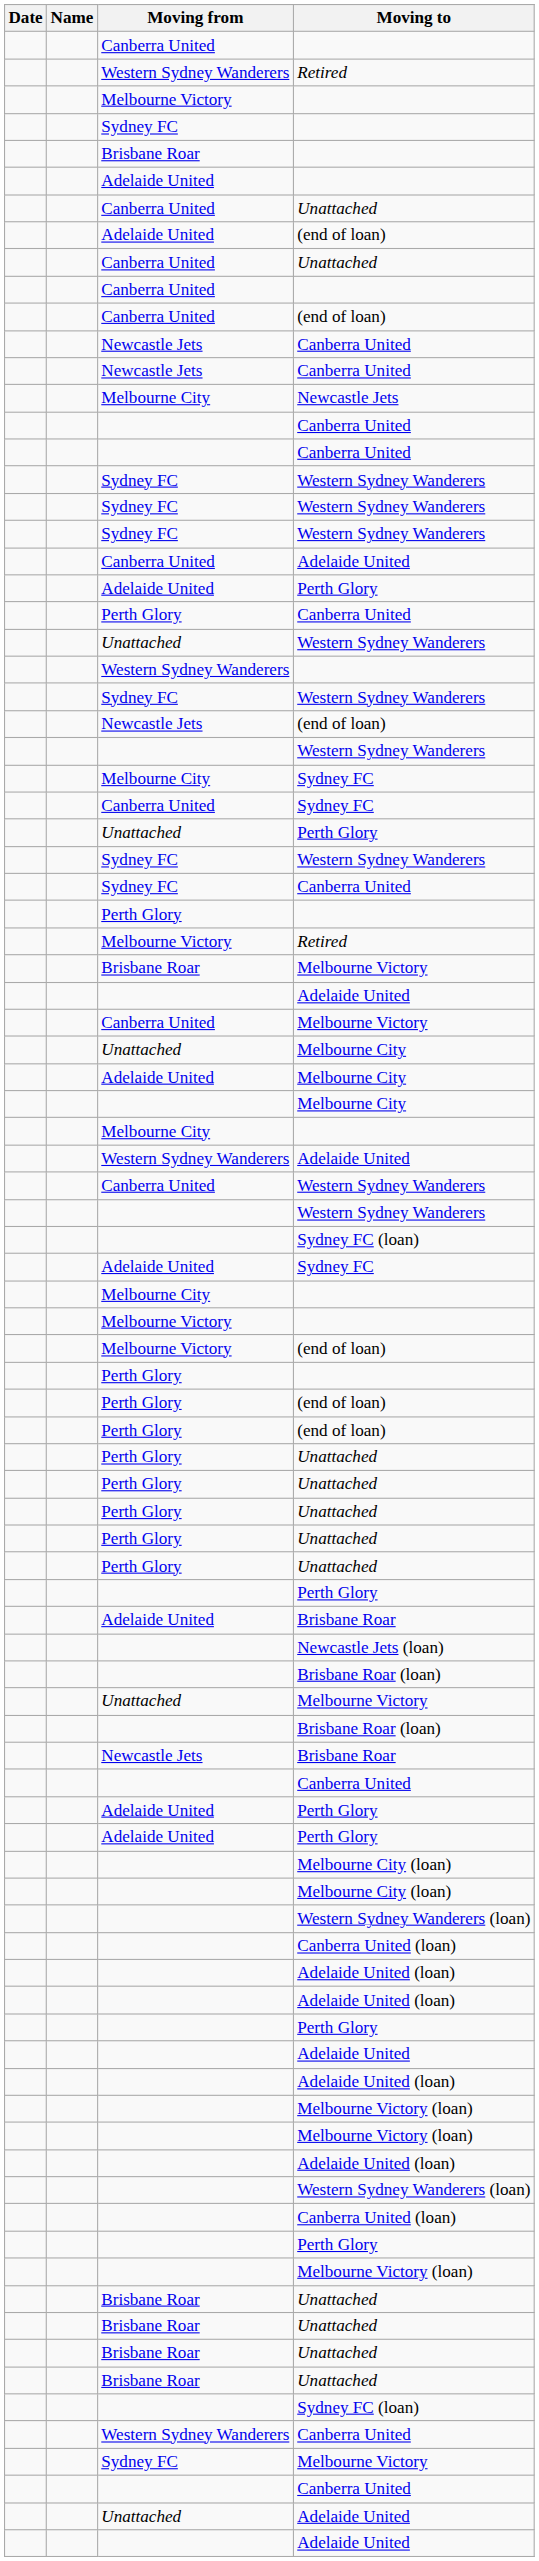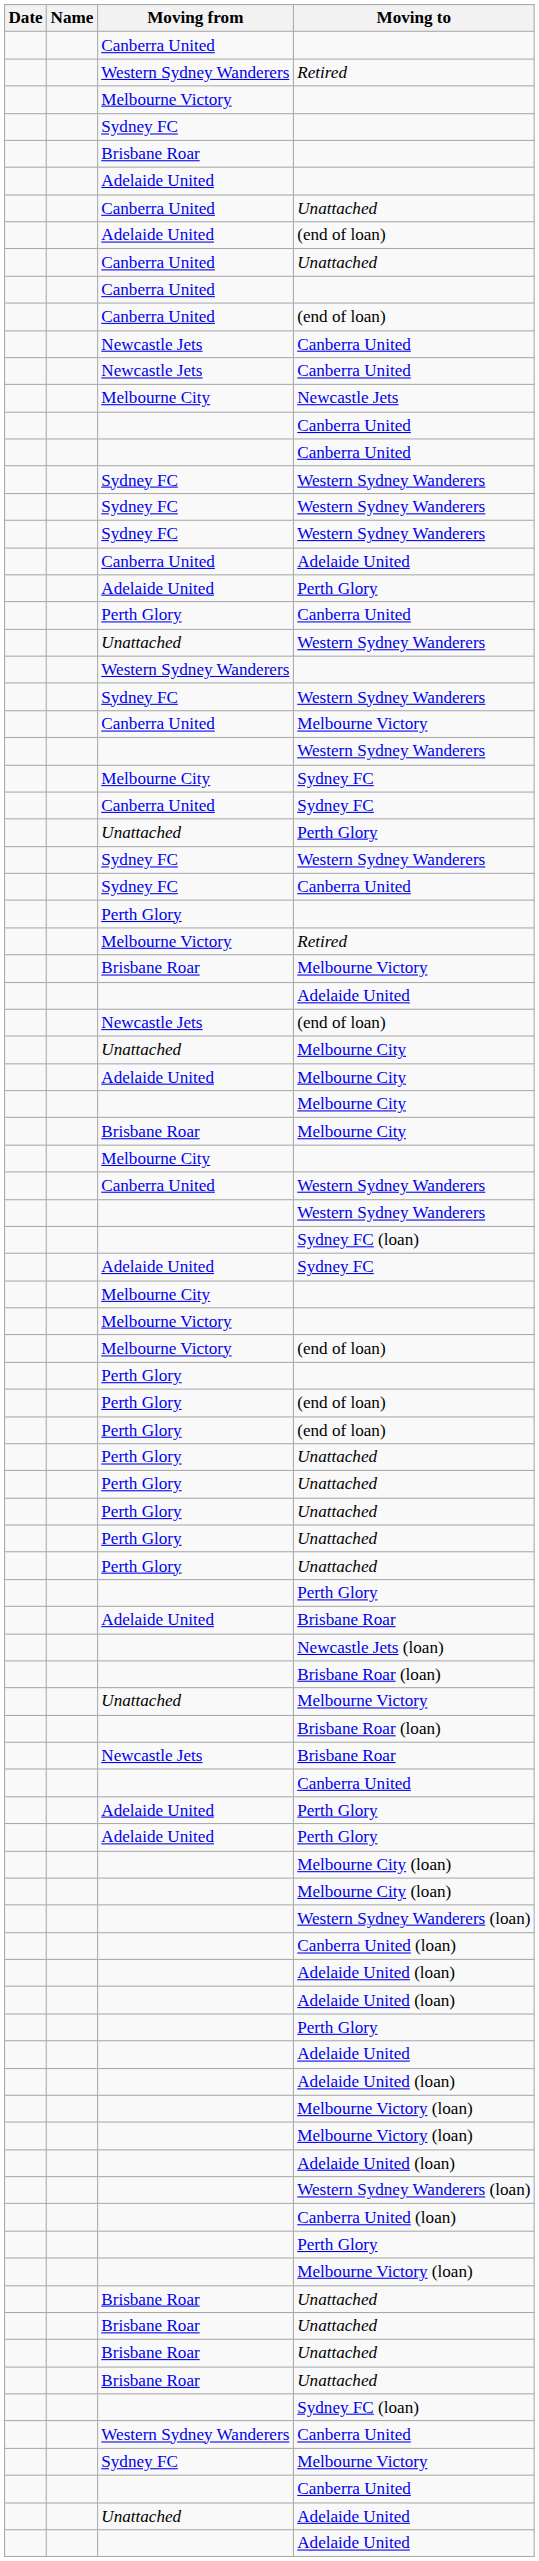rows swapped: Newcastle Jets / (end of loan) <-> Canberra United / Melbourne Victory
+ row: Brisbane Roar | Melbourne City
- row: Western Sydney Wanderers | Adelaide United
